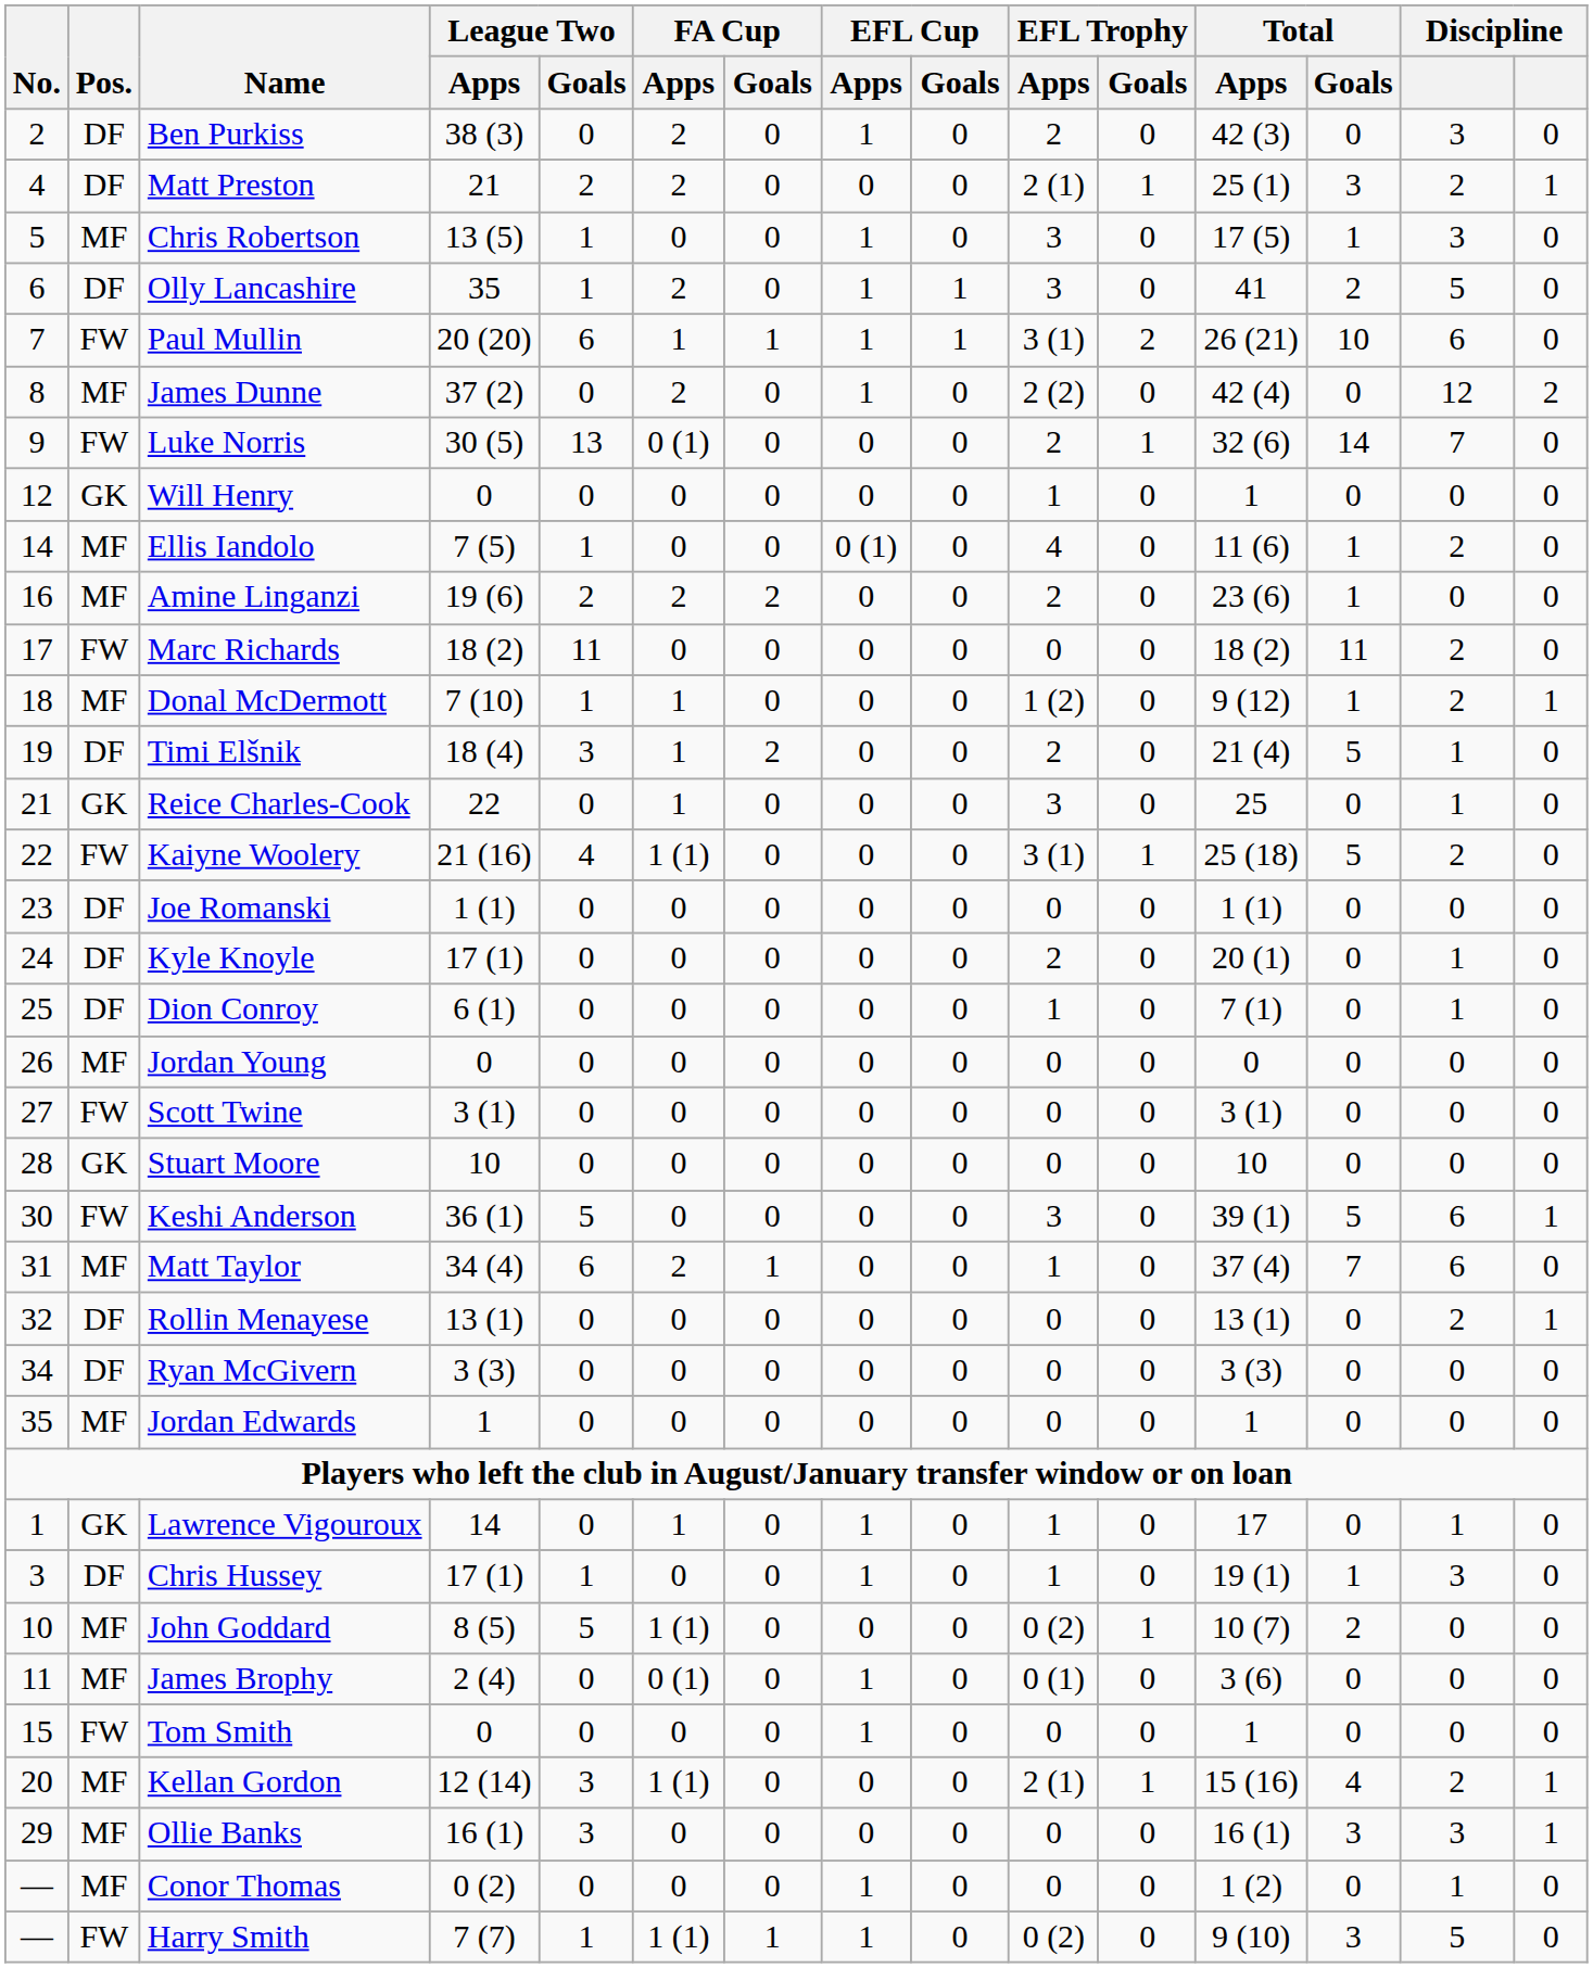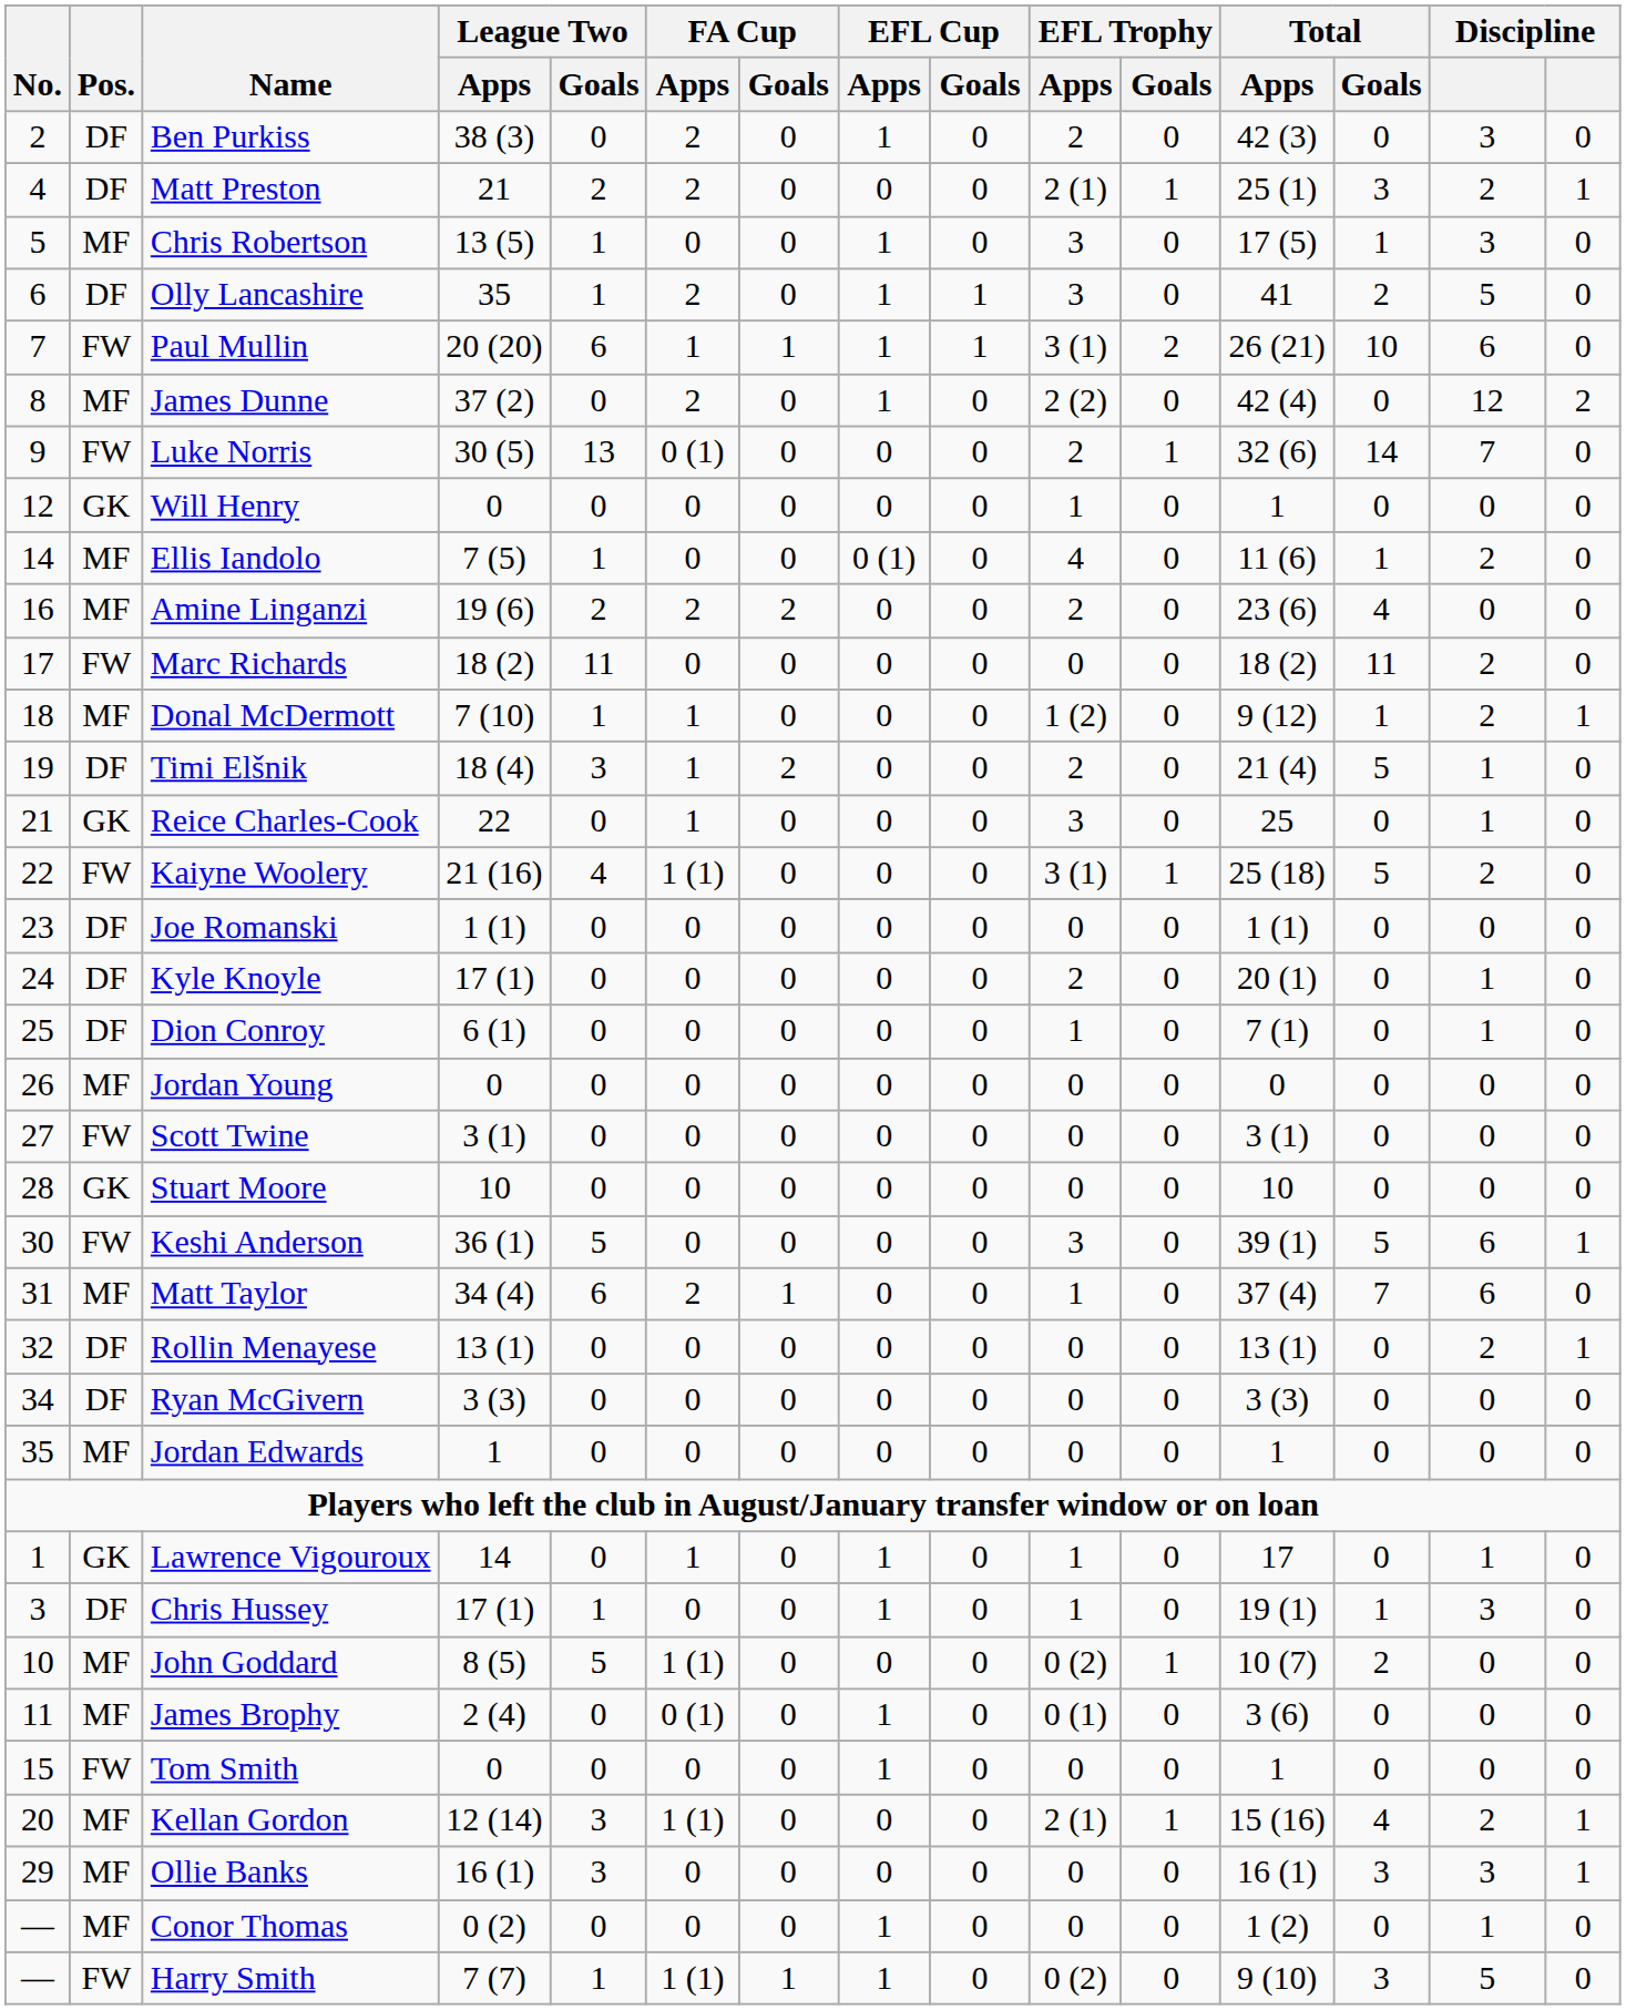Amine Linganzi | Total / Goals: 1 -> 4
